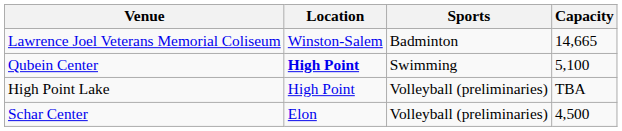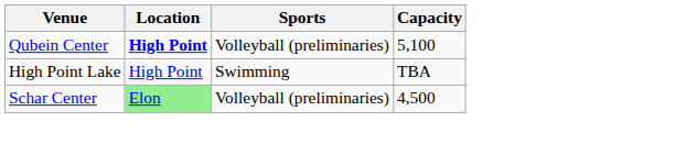- row: Lawrence Joel Veterans Memorial Coliseum | Winston-Salem | Badminton | 14,665
Qubein Center | Sports: Swimming -> Volleyball (preliminaries)
High Point Lake | Sports: Volleyball (preliminaries) -> Swimming
Schar Center | Location: no background -> lightgreen background
